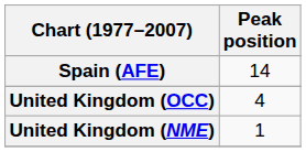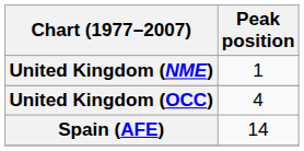rows swapped: Spain (AFE) <-> United Kingdom (NME)
